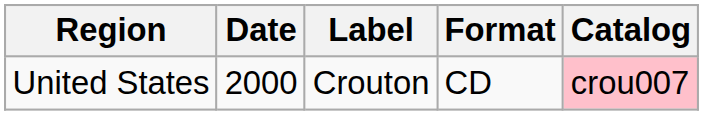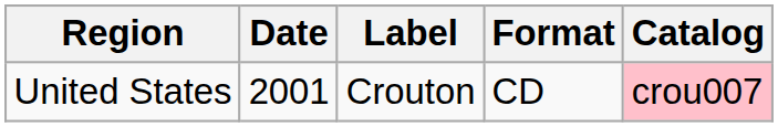United States | Date: 2000 -> 2001
